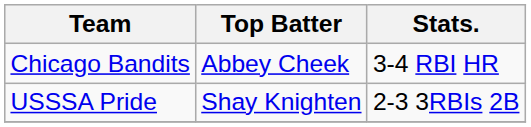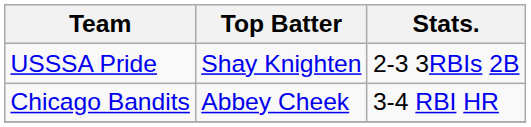rows swapped: USSSA Pride <-> Chicago Bandits
